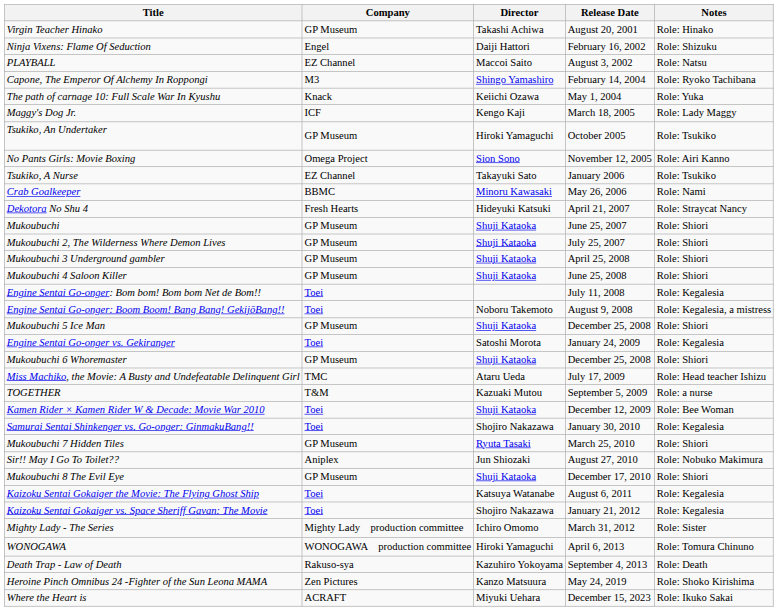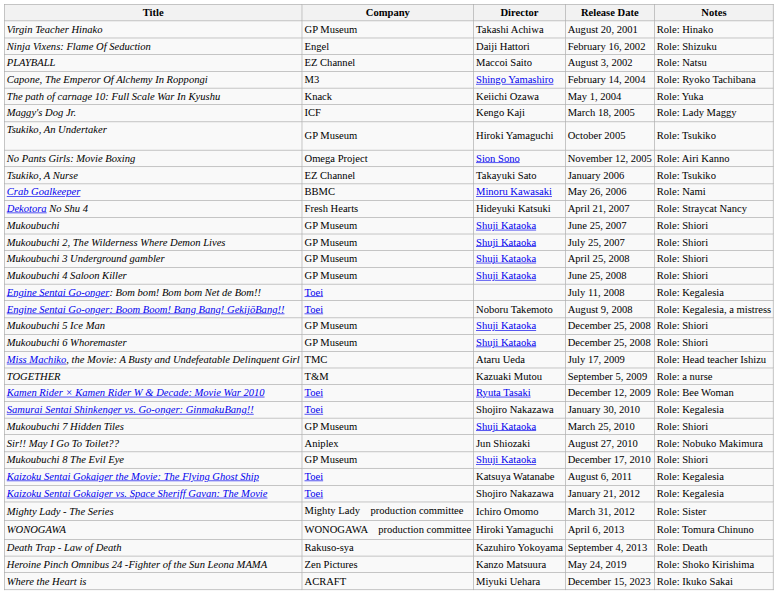- row: Engine Sentai Go-onger vs. Gekiranger | Toei | Satoshi Morota | January 24, 2009 | Role: Kegalesia
Kamen Rider × Kamen Rider W & Decade: Movie War 2010 | Director: Shuji Kataoka -> Ryuta Tasaki
Mukoubuchi 7 Hidden Tiles | Director: Ryuta Tasaki -> Shuji Kataoka
